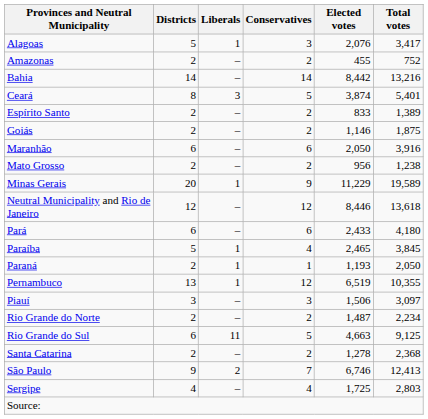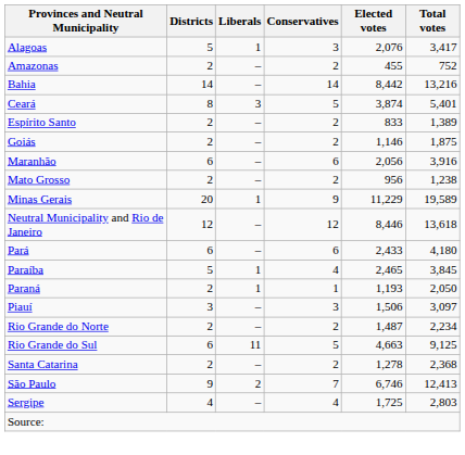Maranhão | Elected votes: 2,050 -> 2,056
- row: Pernambuco | 13 | 1 | 12 | 6,519 | 10,355
